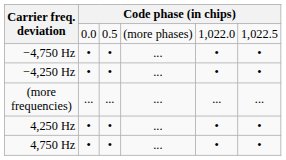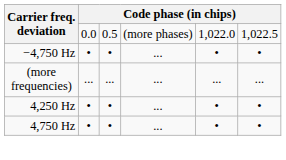- row: −4,250 Hz | • | • | ... | • | •
